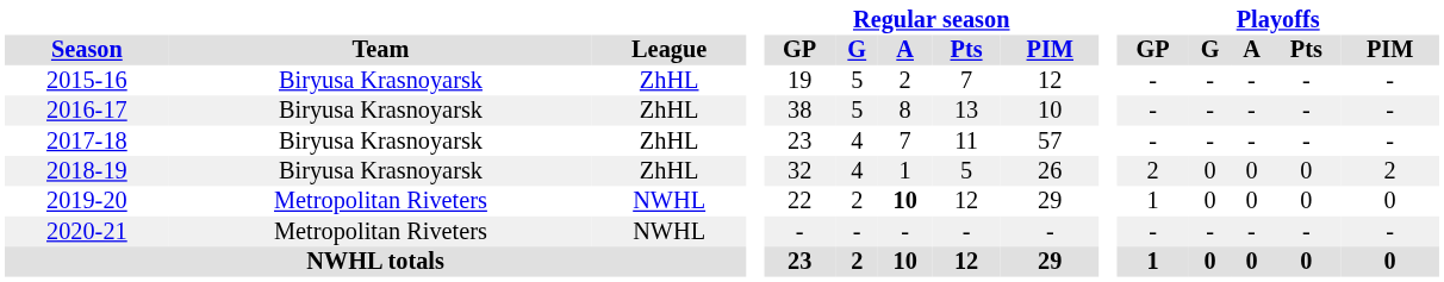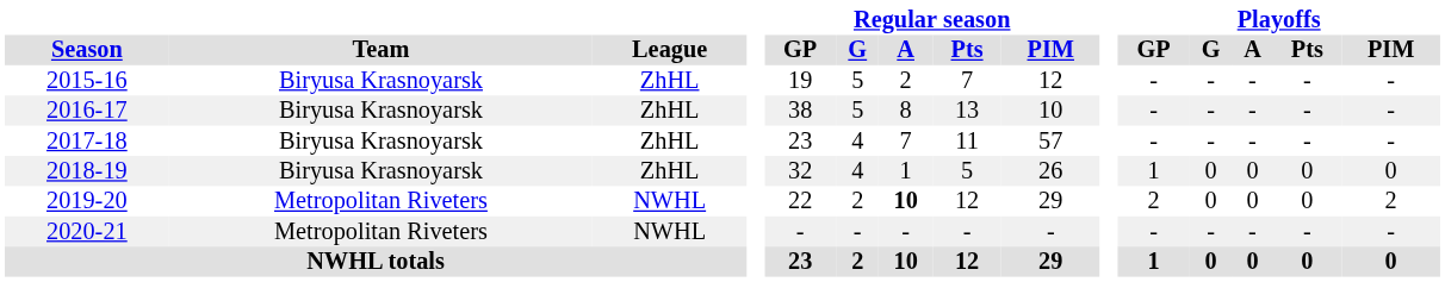2018-19 | Playoffs / GP: 2 -> 1
2018-19 | Playoffs / PIM: 2 -> 0
2019-20 | Playoffs / GP: 1 -> 2
2019-20 | Playoffs / PIM: 0 -> 2
